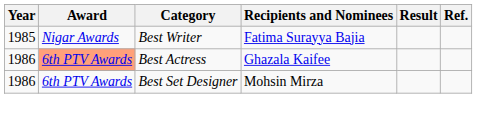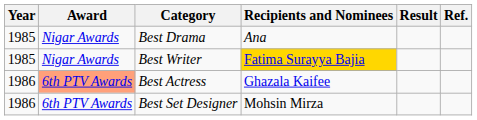+ row: 1985 | Nigar Awards | Best Drama | Ana
Best Writer | Recipients and Nominees: no background -> gold background
